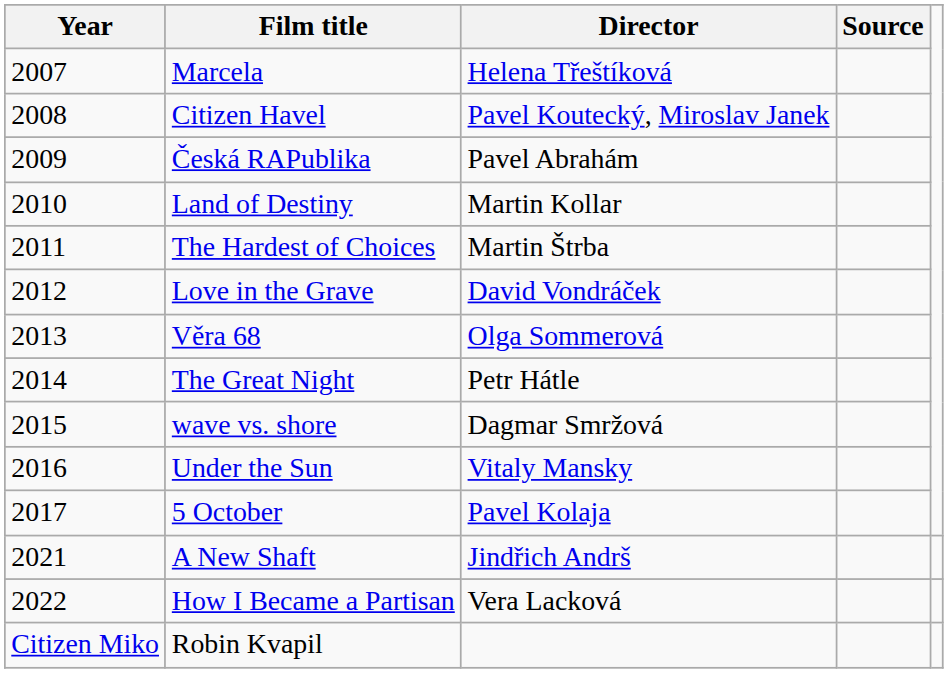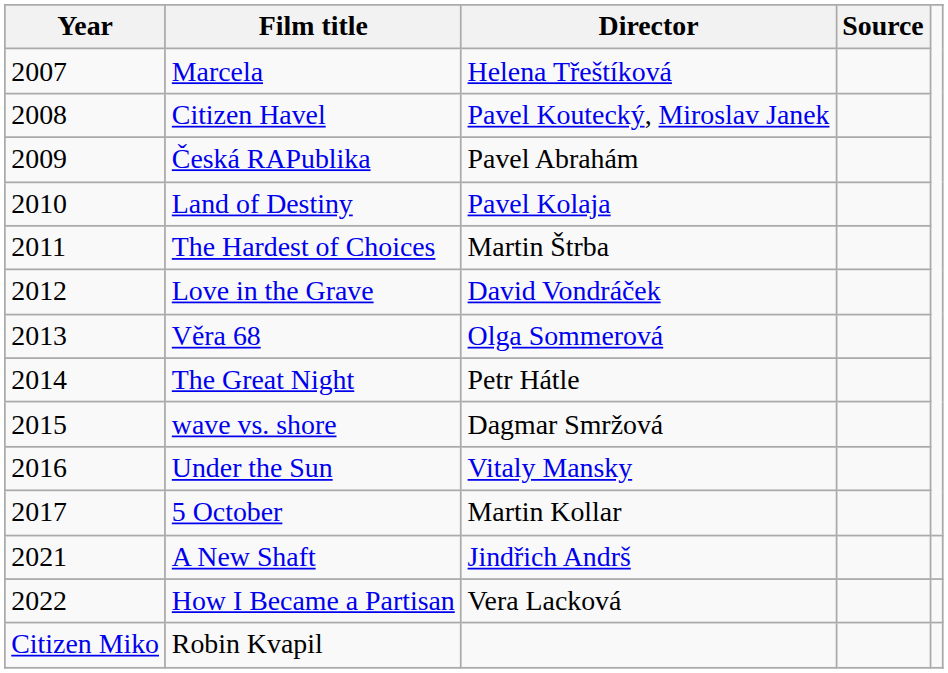Land of Destiny | Director: Martin Kollar -> Pavel Kolaja
5 October | Director: Pavel Kolaja -> Martin Kollar
